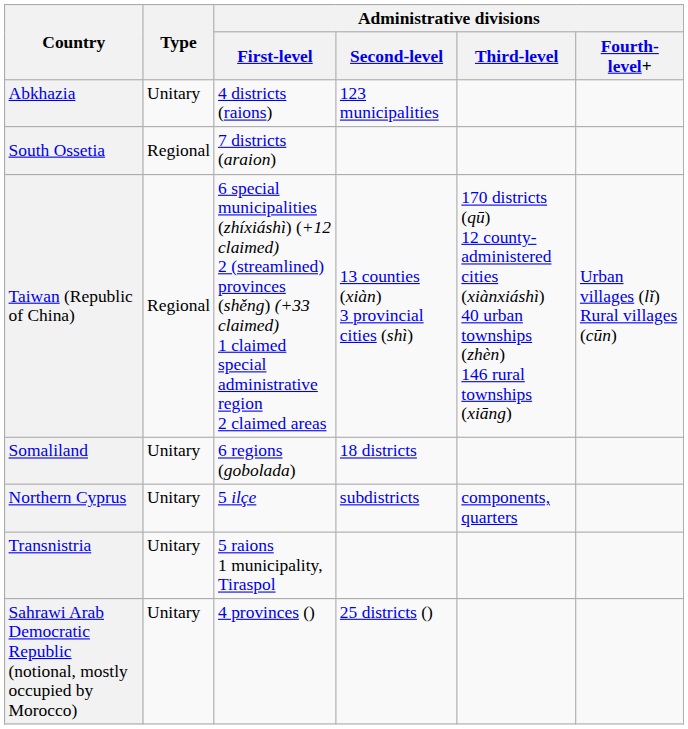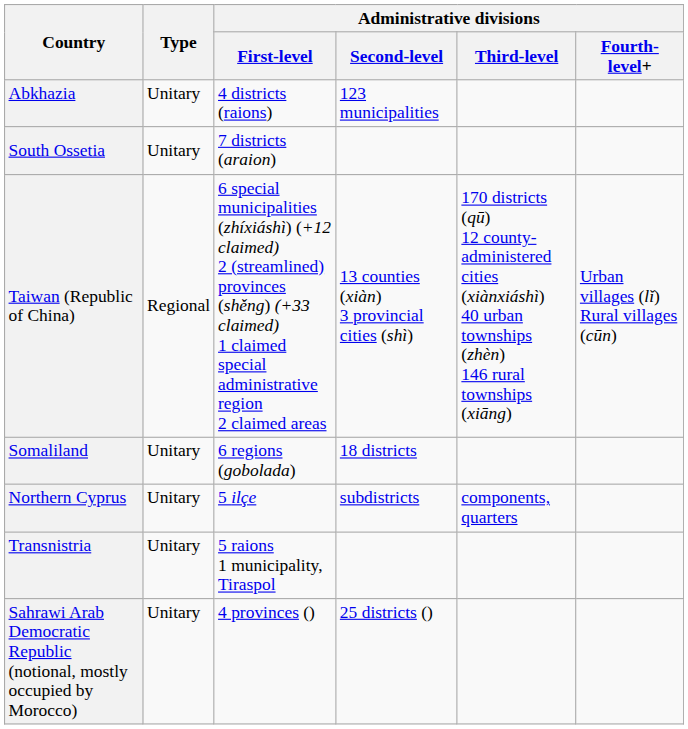South Ossetia | Type: Regional -> Unitary
